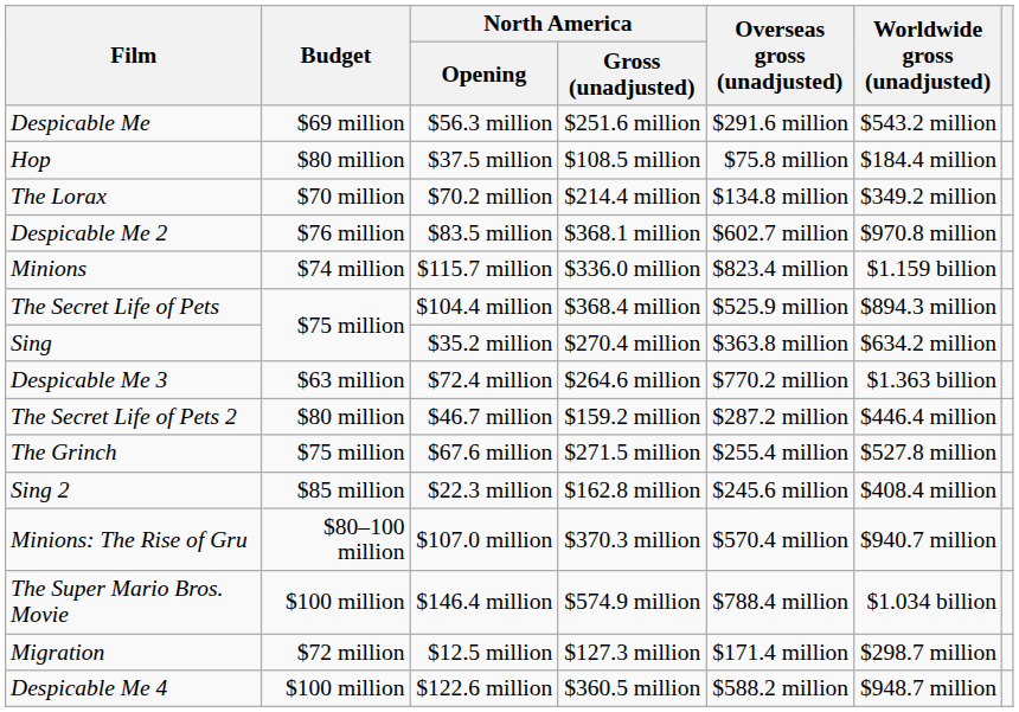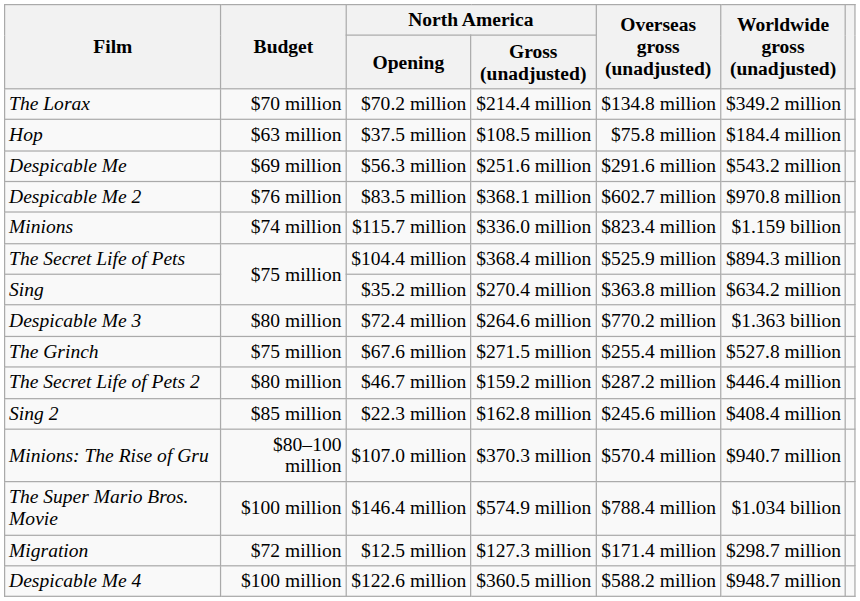rows swapped: Despicable Me <-> The Lorax
Hop | Budget: $80 million -> $63 million
Despicable Me 3 | Budget: $63 million -> $80 million
rows swapped: The Grinch <-> The Secret Life of Pets 2
